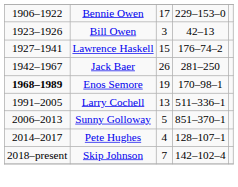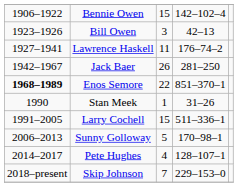Bennie Owen | column 3: 17 -> 15
Bennie Owen | column 4: 229–153–0 -> 142–102–4
Lawrence Haskell | column 3: 15 -> 11
Enos Semore | column 3: 19 -> 22
Enos Semore | column 4: 170–98–1 -> 851–370–1
+ row: 1990 | Stan Meek | 1 | 31–26
Larry Cochell | column 3: 13 -> 15
Sunny Golloway | column 4: 851–370–1 -> 170–98–1
Skip Johnson | column 4: 142–102–4 -> 229–153–0
